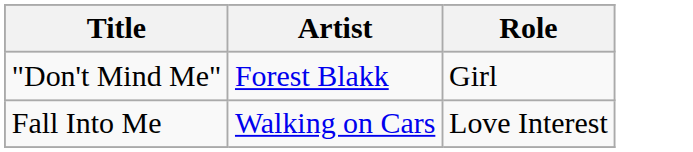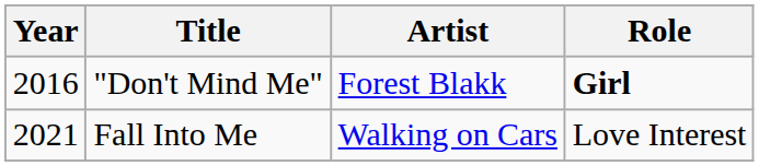+ column: Year | 2016 | 2021
"Don't Mind Me" | Role: normal -> bold
